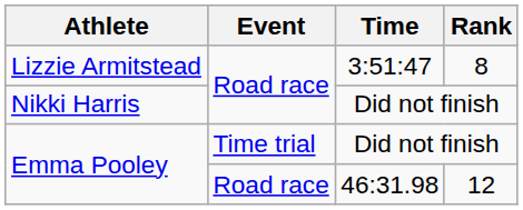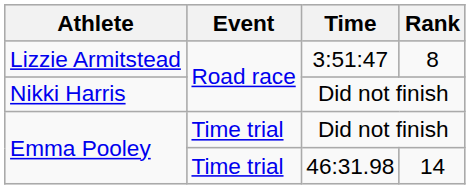Emma Pooley / 46:31.98 | Event: Road race -> Time trial
Emma Pooley / 46:31.98 | Rank: 12 -> 14
